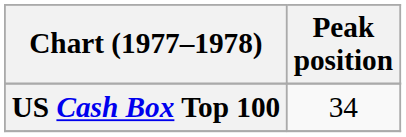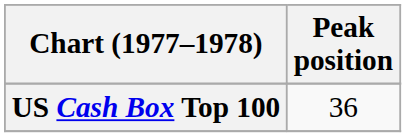US Cash Box Top 100 | Peak position: 34 -> 36
